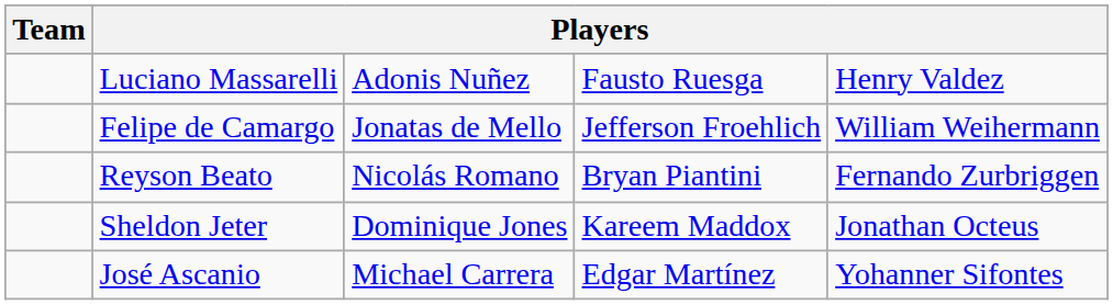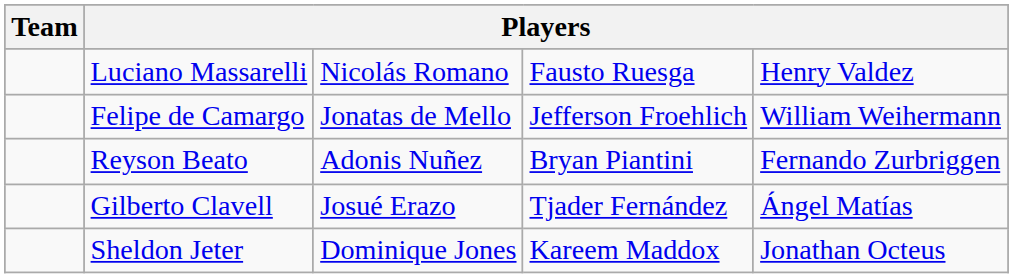Luciano Massarelli | column 3: Adonis Nuñez -> Nicolás Romano
Reyson Beato | column 3: Nicolás Romano -> Adonis Nuñez
+ row: Gilberto Clavell | Josué Erazo | Tjader Fernández | Ángel Matías
- row: José Ascanio | Michael Carrera | Edgar Martínez | Yohanner Sifontes
